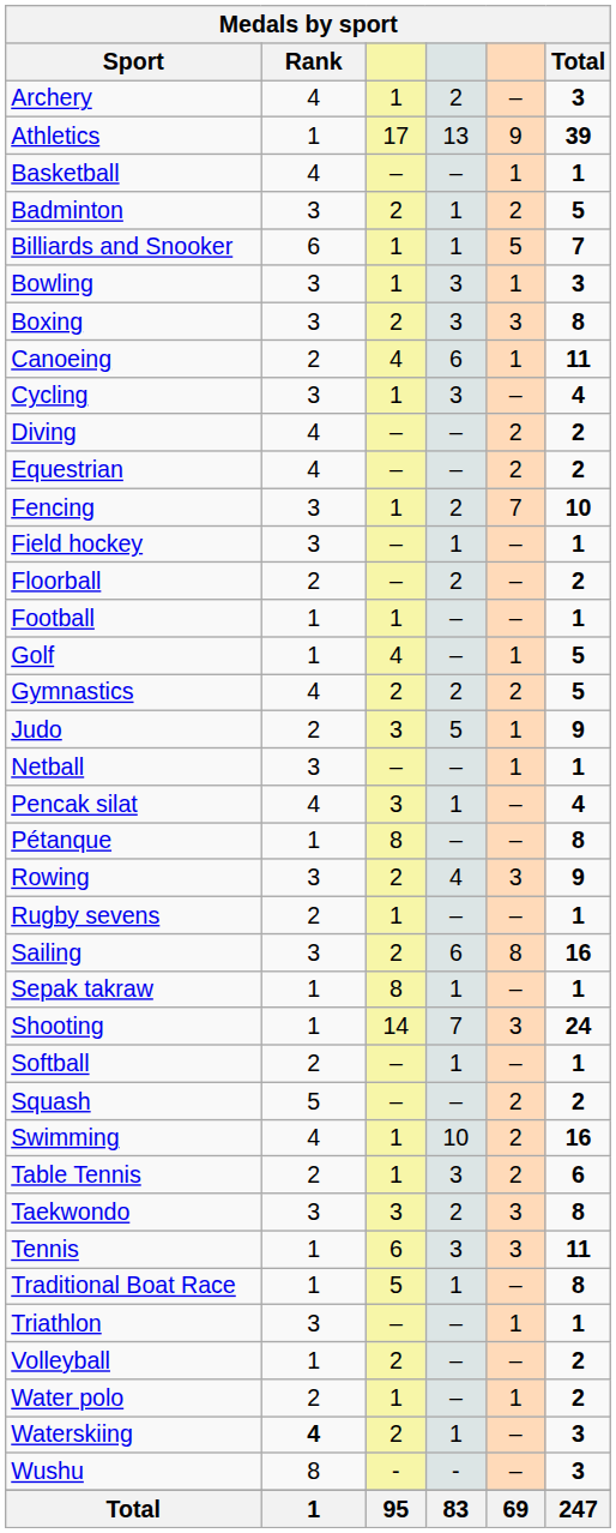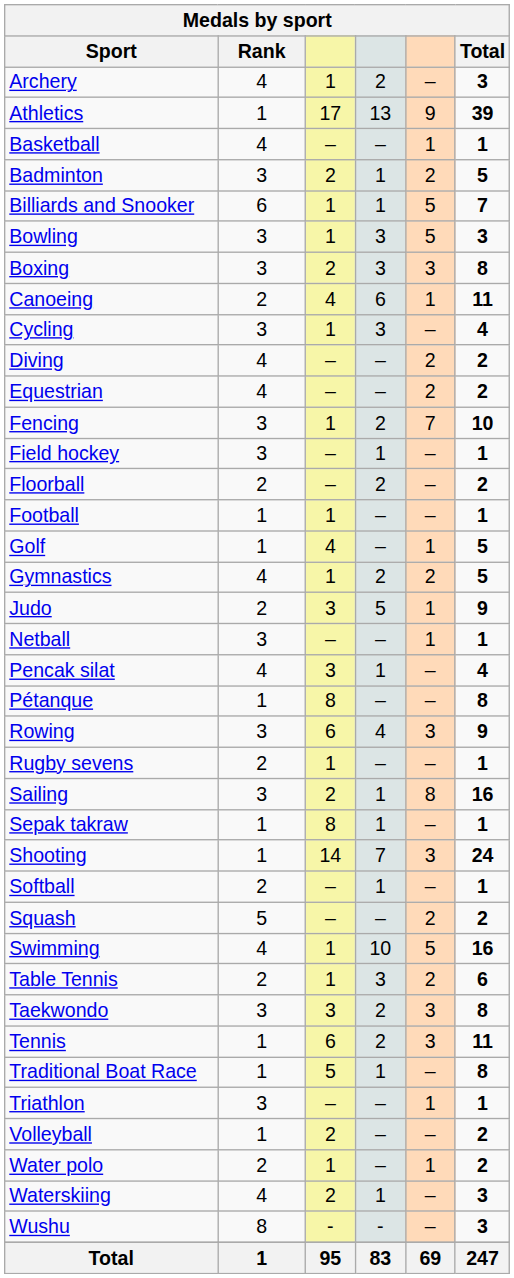Bowling | column 5: 1 -> 5
Gymnastics | column 3: 2 -> 1
Rowing | column 3: 2 -> 6
Sailing | column 4: 6 -> 1
Swimming | column 5: 2 -> 5
Tennis | column 4: 3 -> 2
Waterskiing | Rank: bold -> normal
